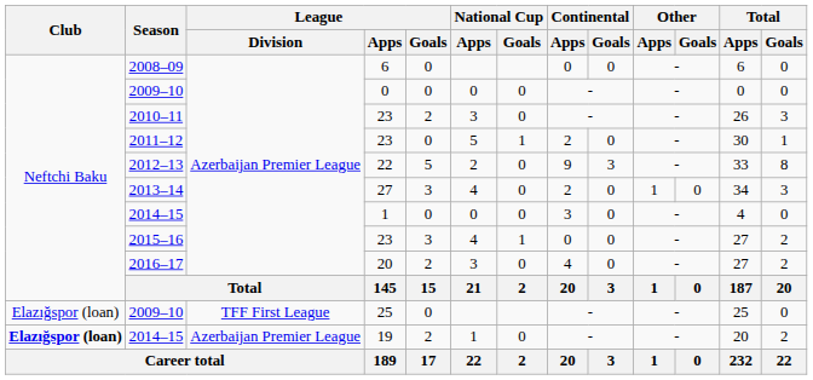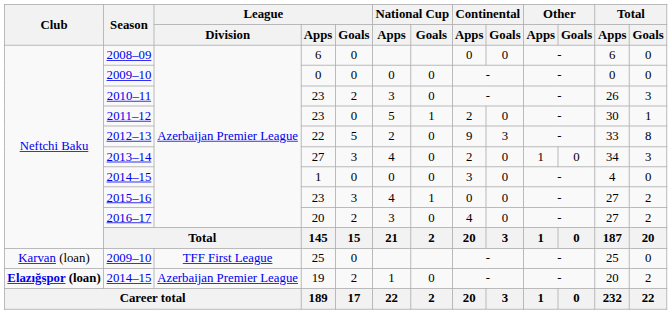2009–10 / 25 | Club: Elazığspor (loan) -> Karvan (loan)
